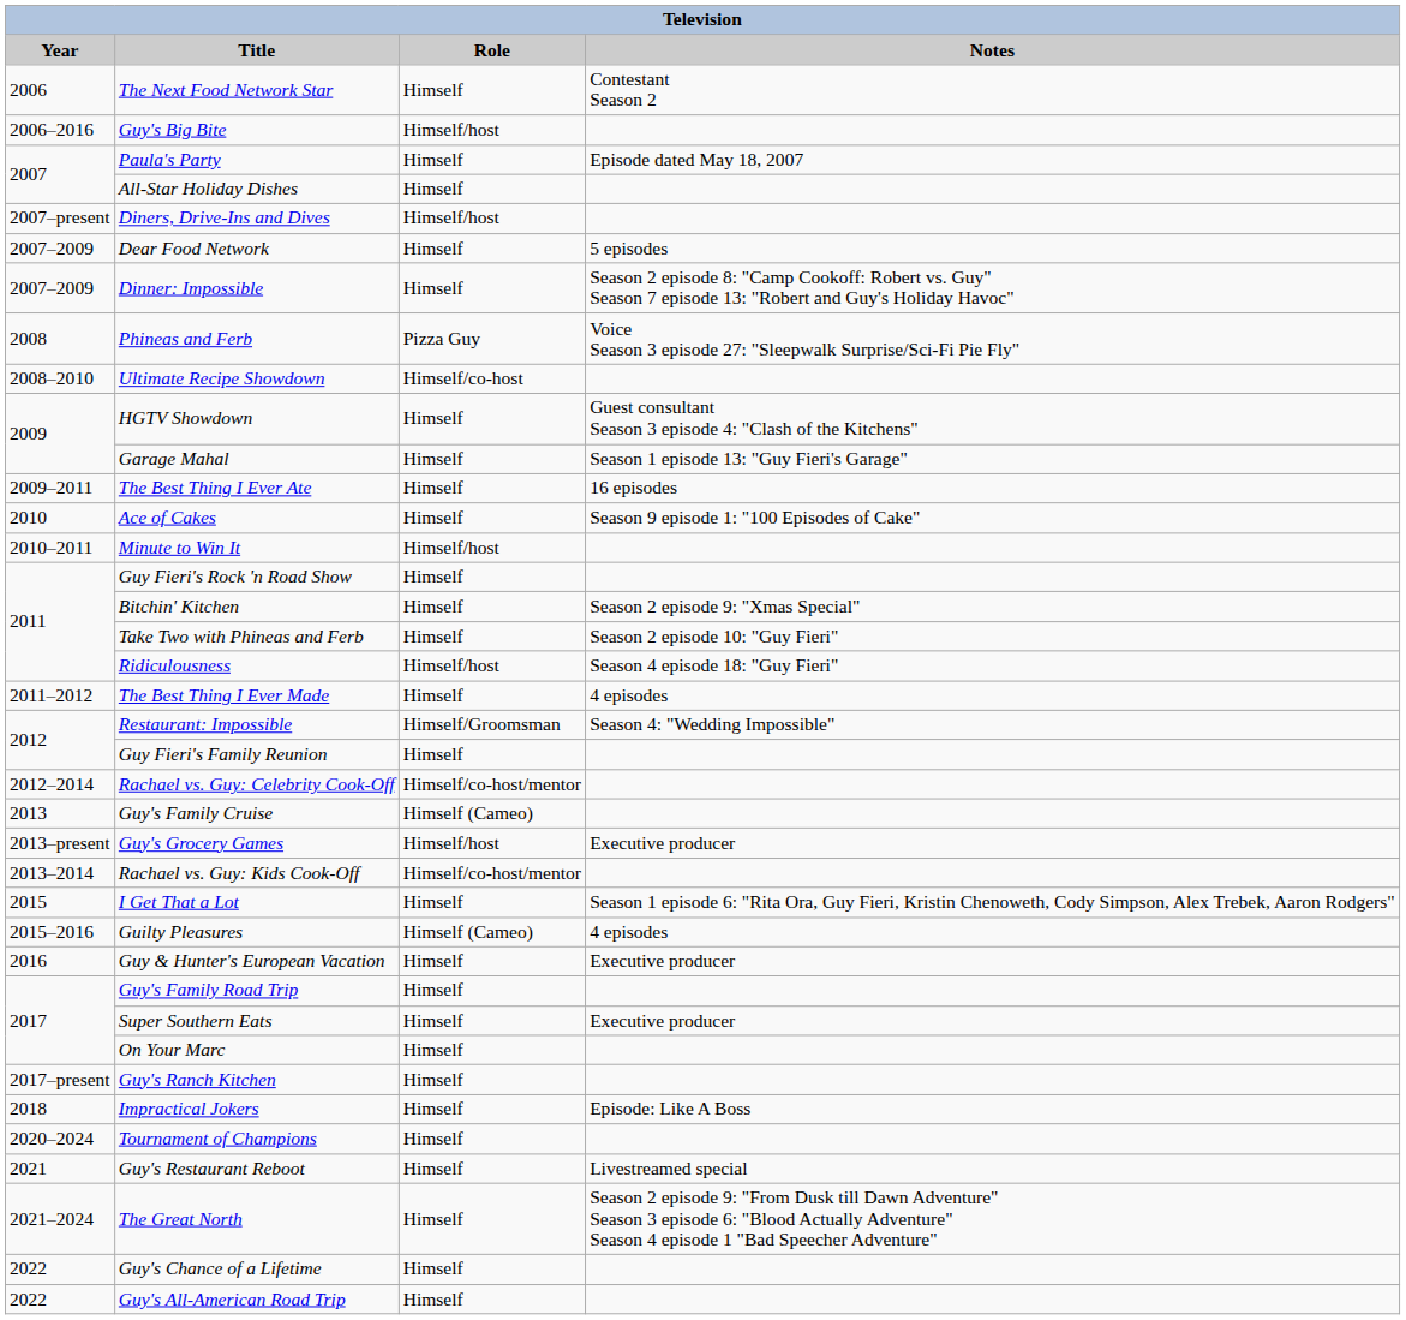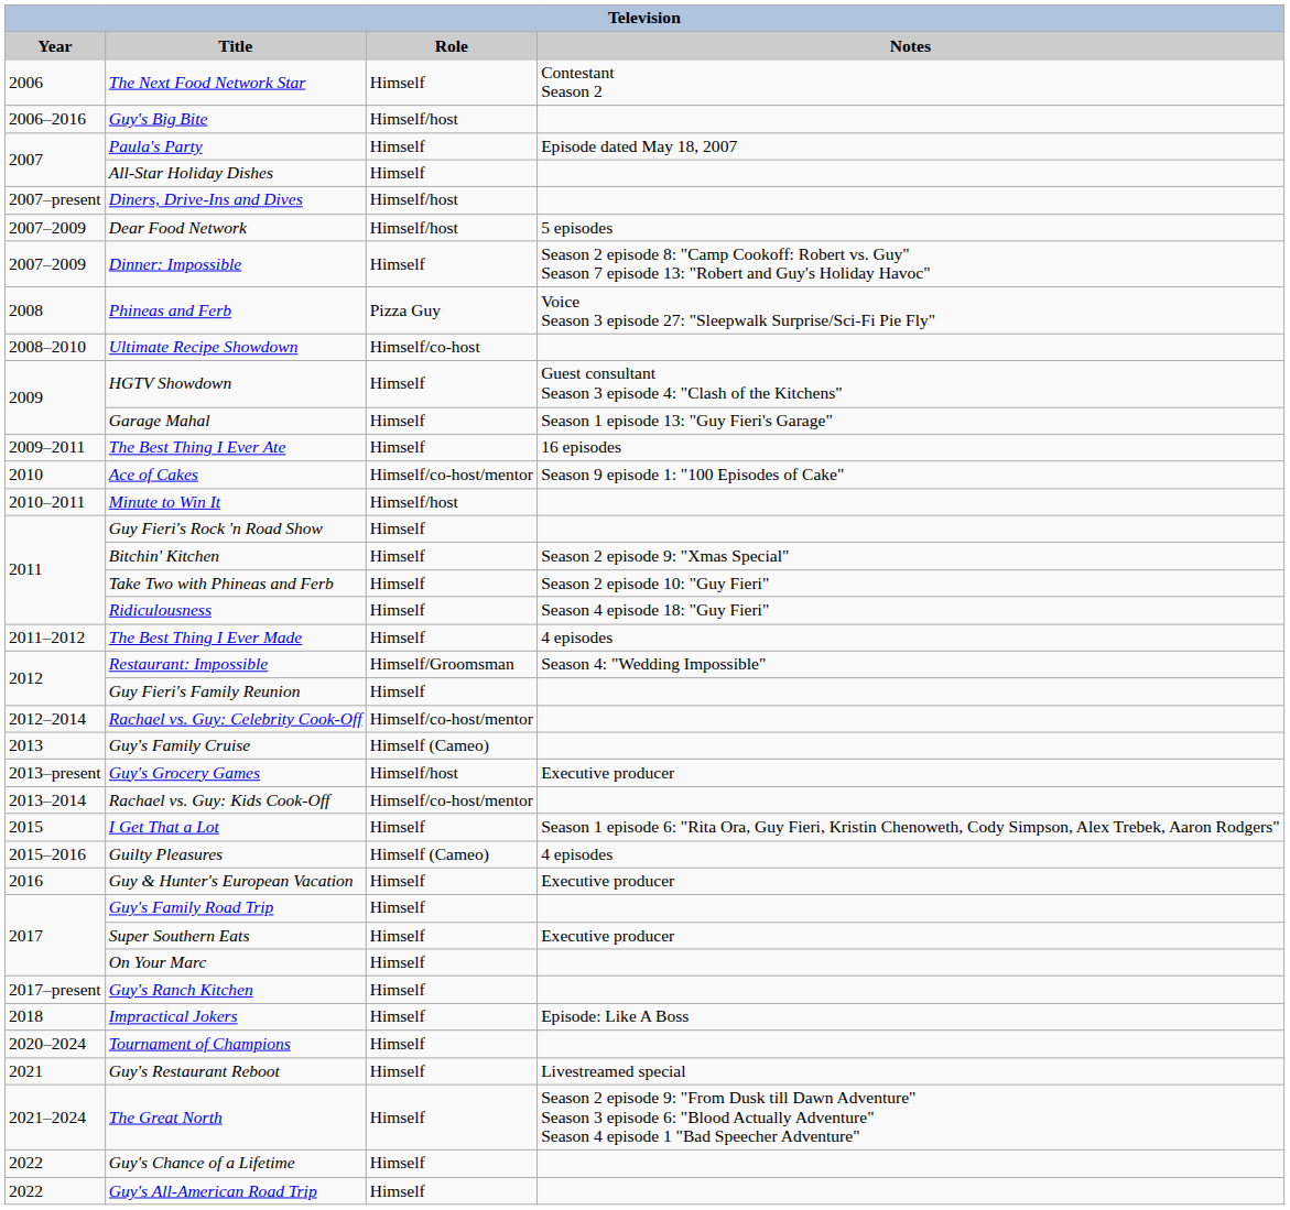Dear Food Network | Role: Himself -> Himself/host
Ace of Cakes | Role: Himself -> Himself/co-host/mentor
Ridiculousness | Role: Himself/host -> Himself
